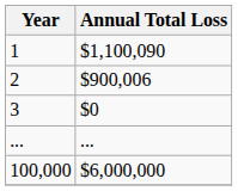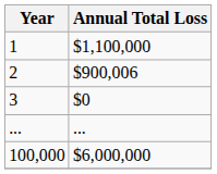1 | Annual Total Loss: $1,100,090 -> $1,100,000
